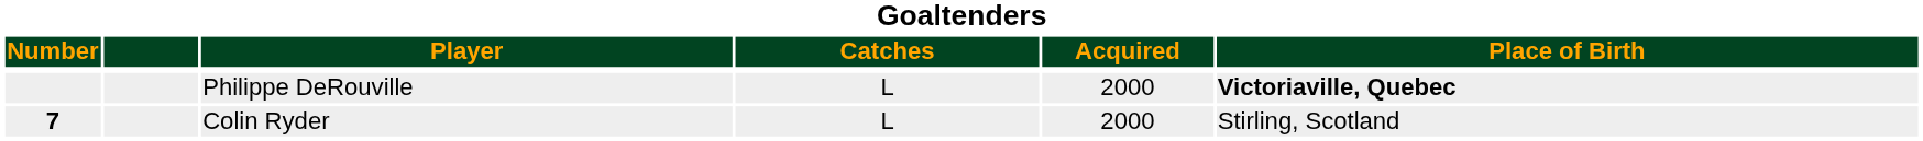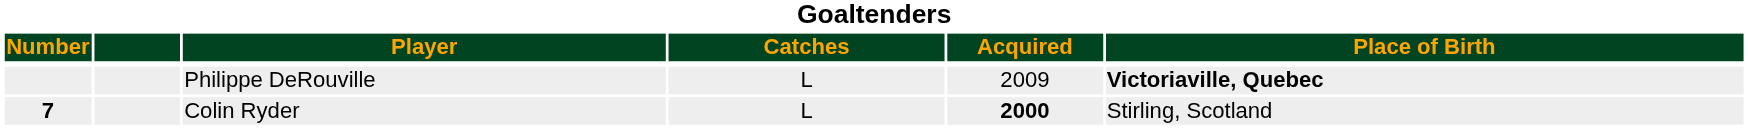Philippe DeRouville | Acquired: 2000 -> 2009
Colin Ryder | Acquired: normal -> bold
